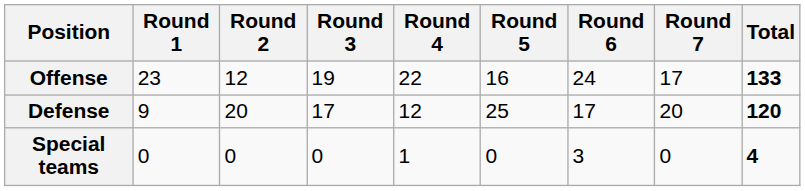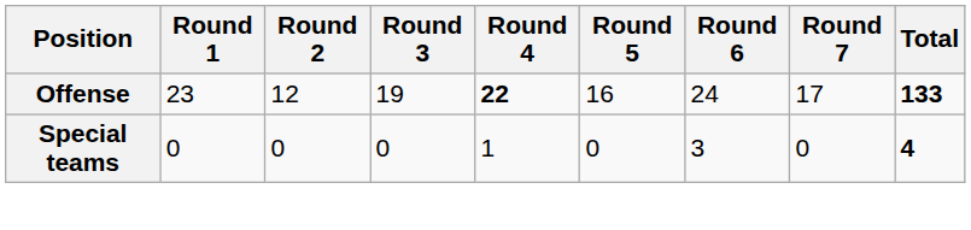Offense | Round 4: normal -> bold
- row: Defense | 9 | 20 | 17 | 12 | 25 | 17 | 20 | 120
